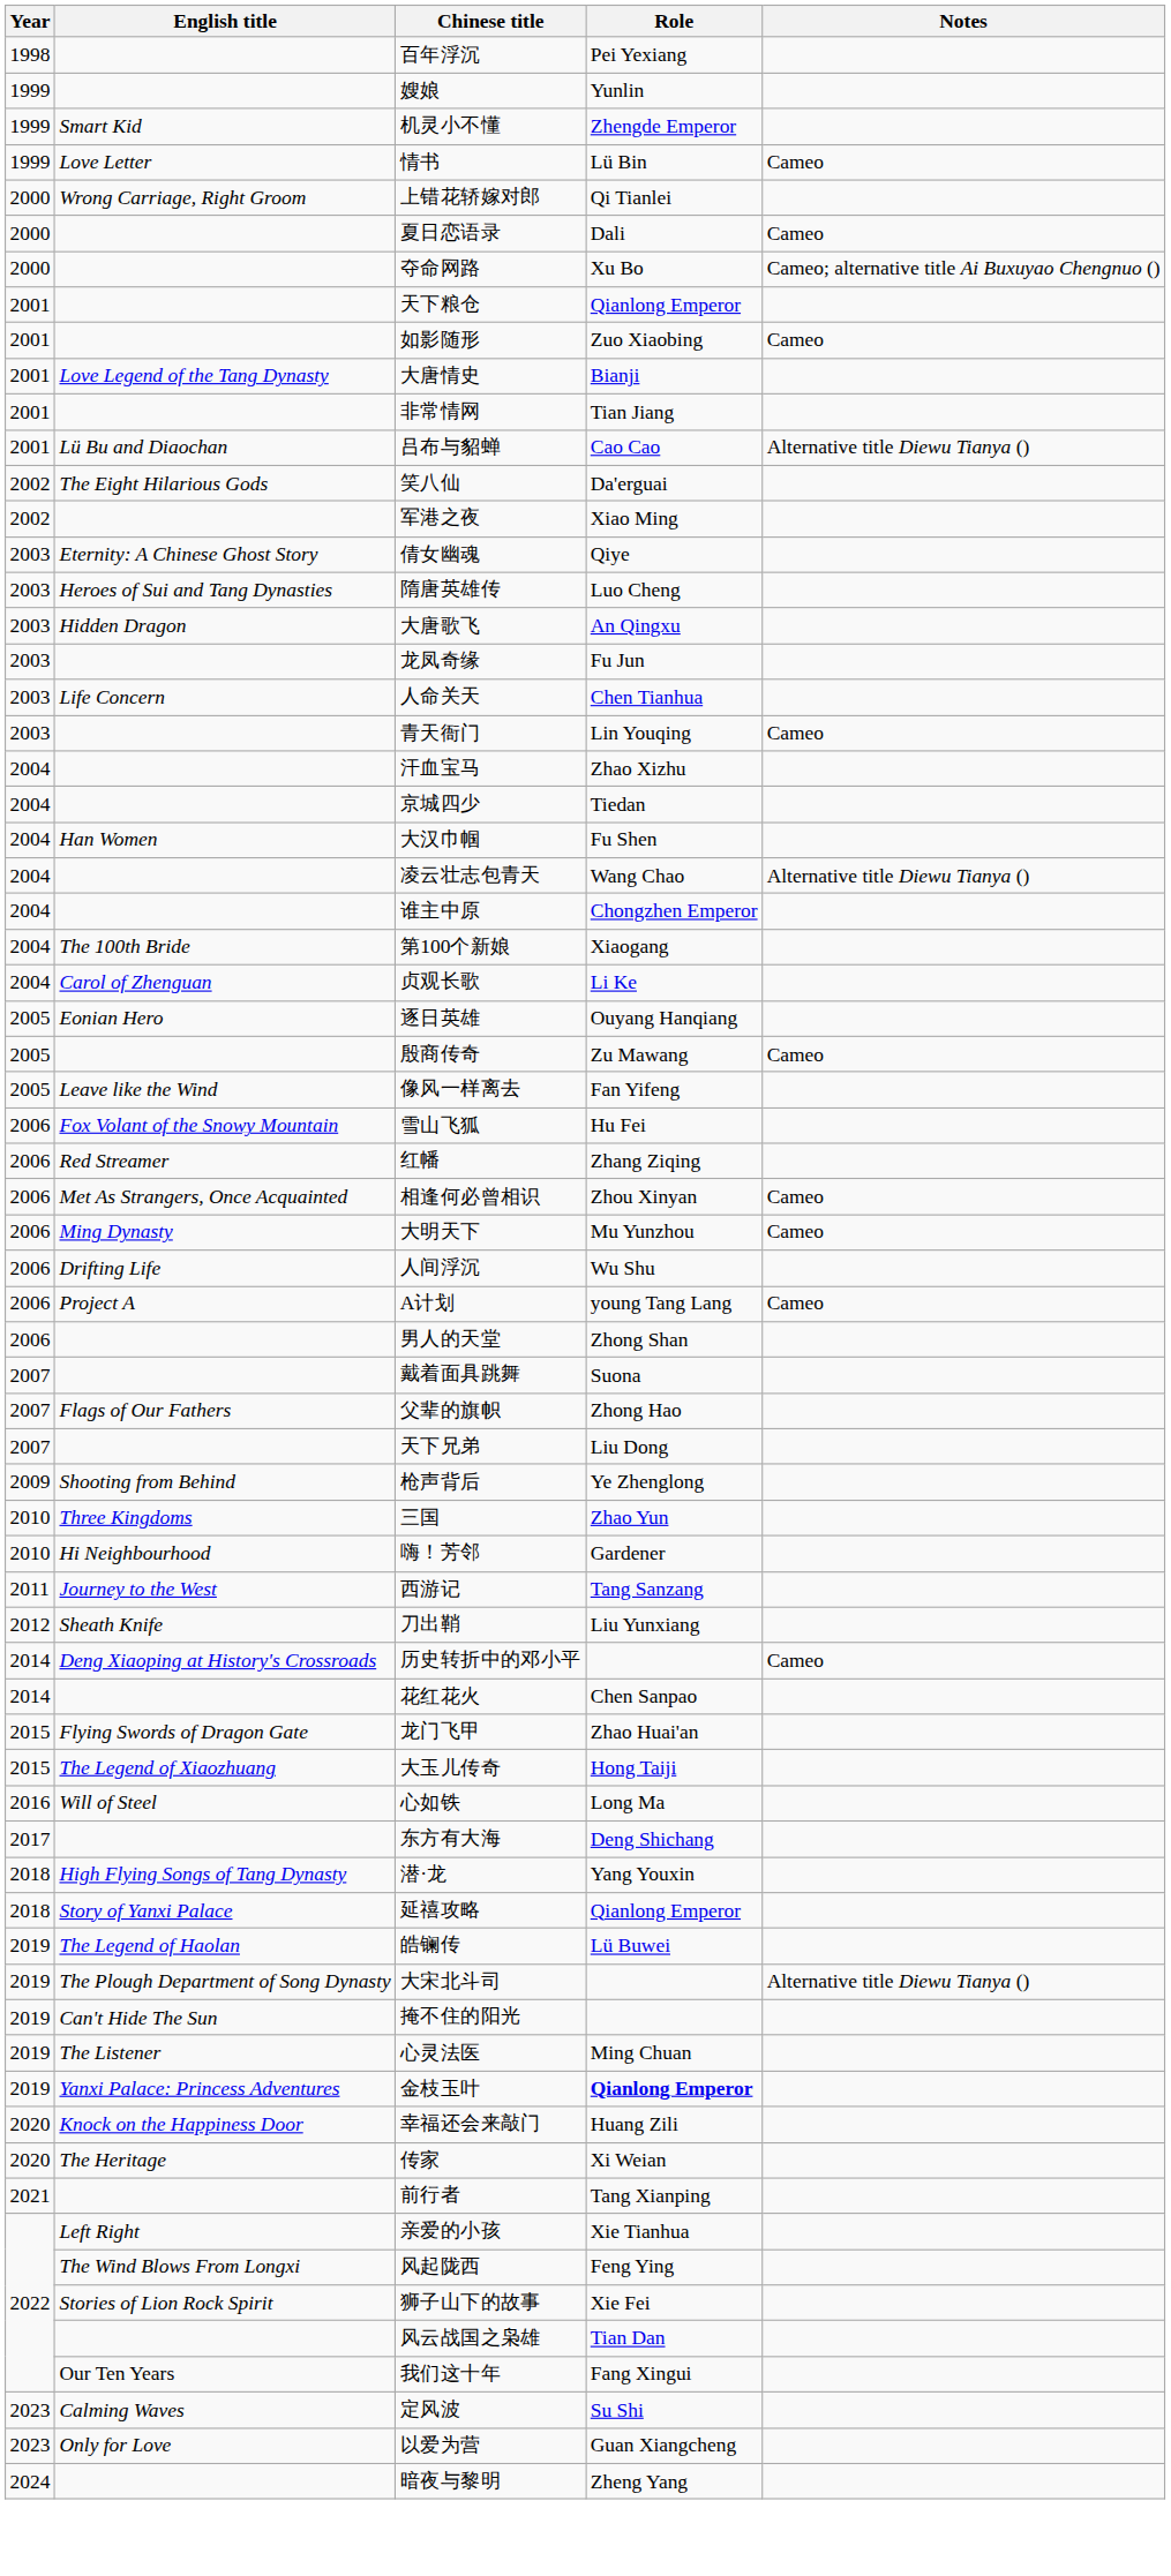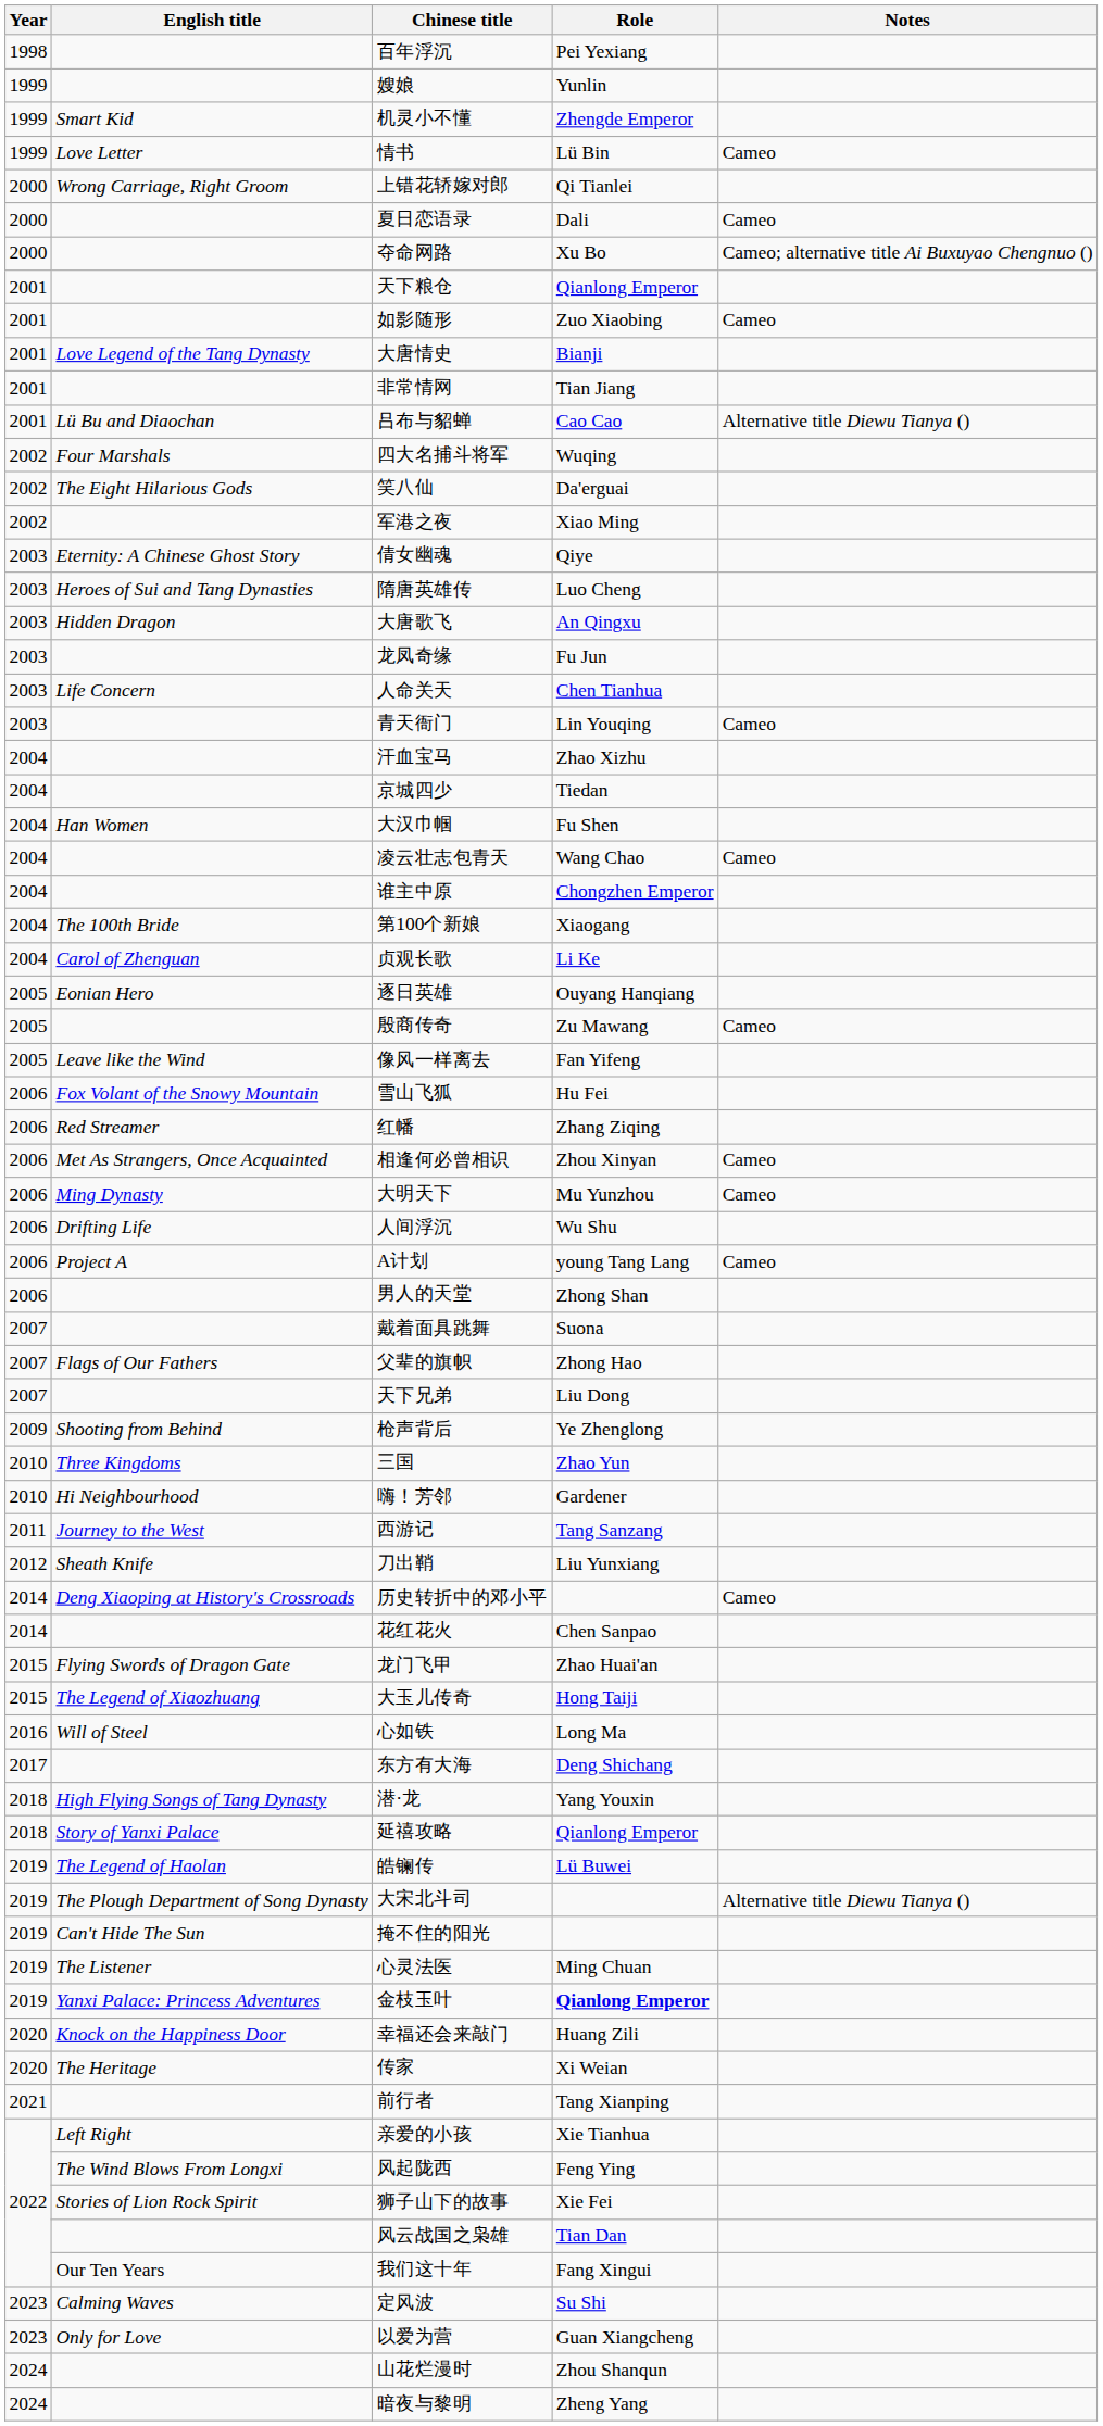+ row: 2002 | Four Marshals | 四大名捕斗将军 | Wuqing
凌云壮志包青天 | Notes: Alternative title Diewu Tianya () -> Cameo
+ row: 2024 | 山花烂漫时 | Zhou Shanqun
